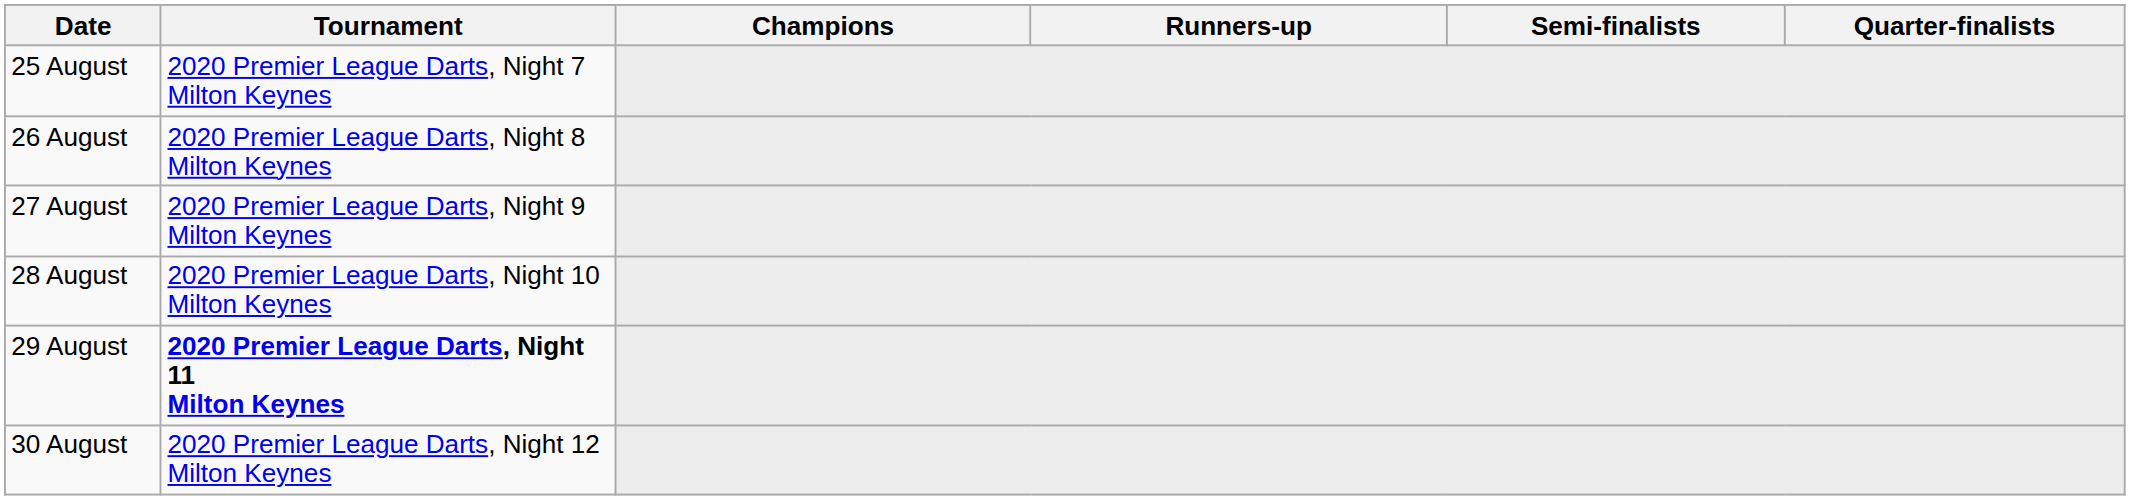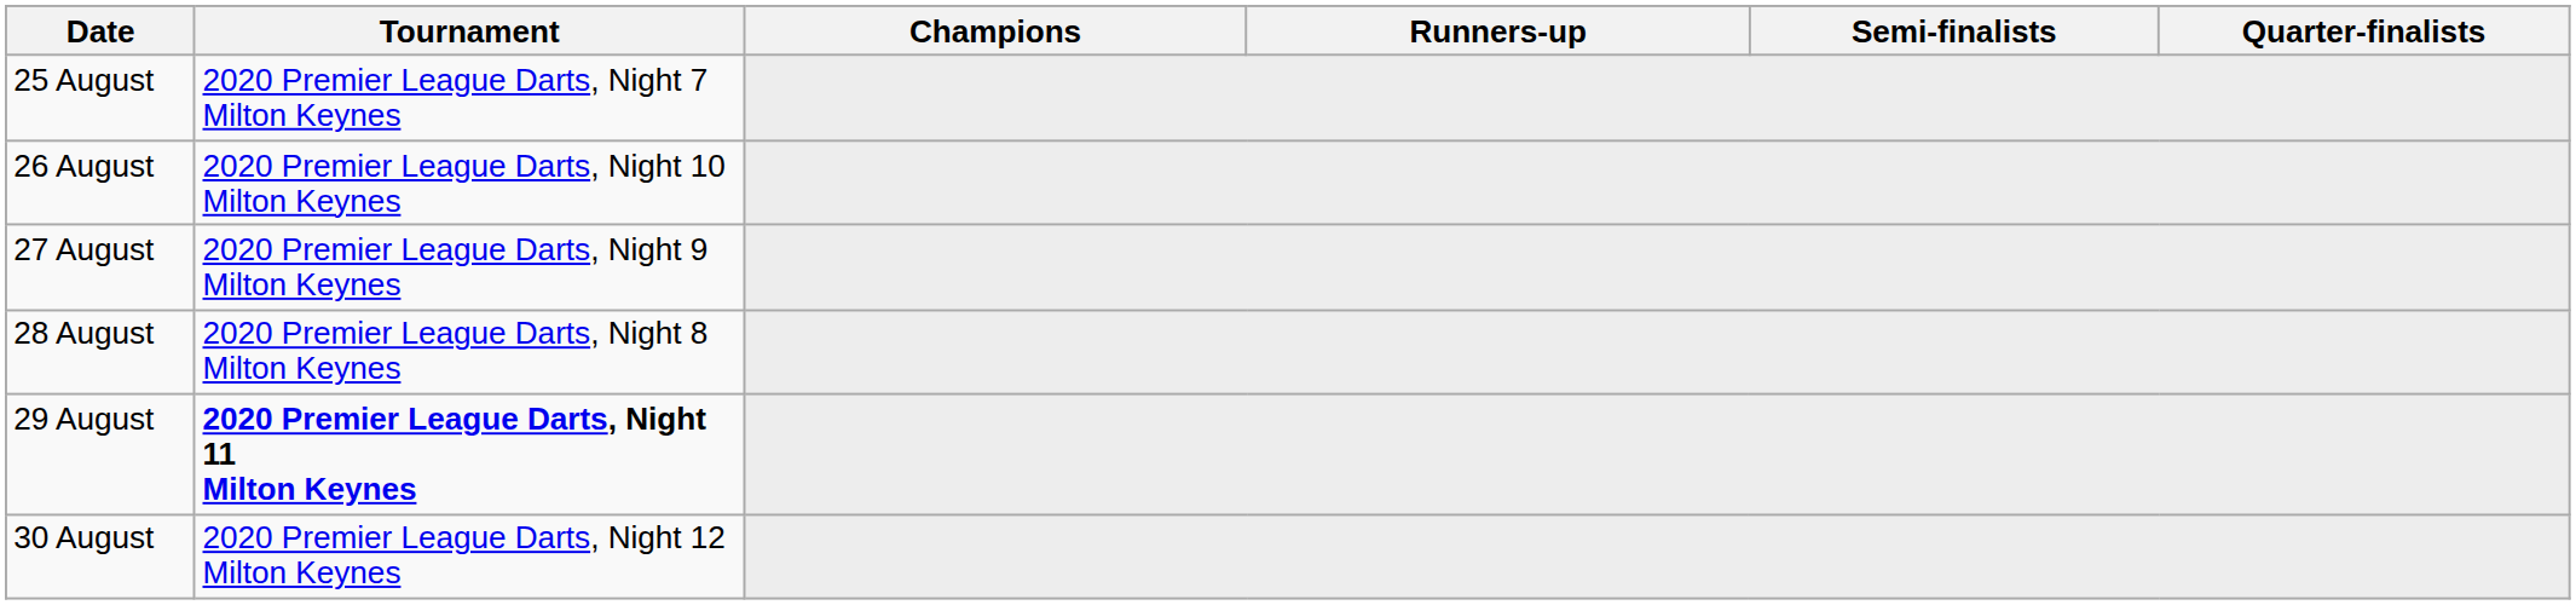26 August | Tournament: 2020 Premier League Darts, Night 8 Milton Keynes -> 2020 Premier League Darts, Night 10 Milton Keynes
28 August | Tournament: 2020 Premier League Darts, Night 10 Milton Keynes -> 2020 Premier League Darts, Night 8 Milton Keynes
